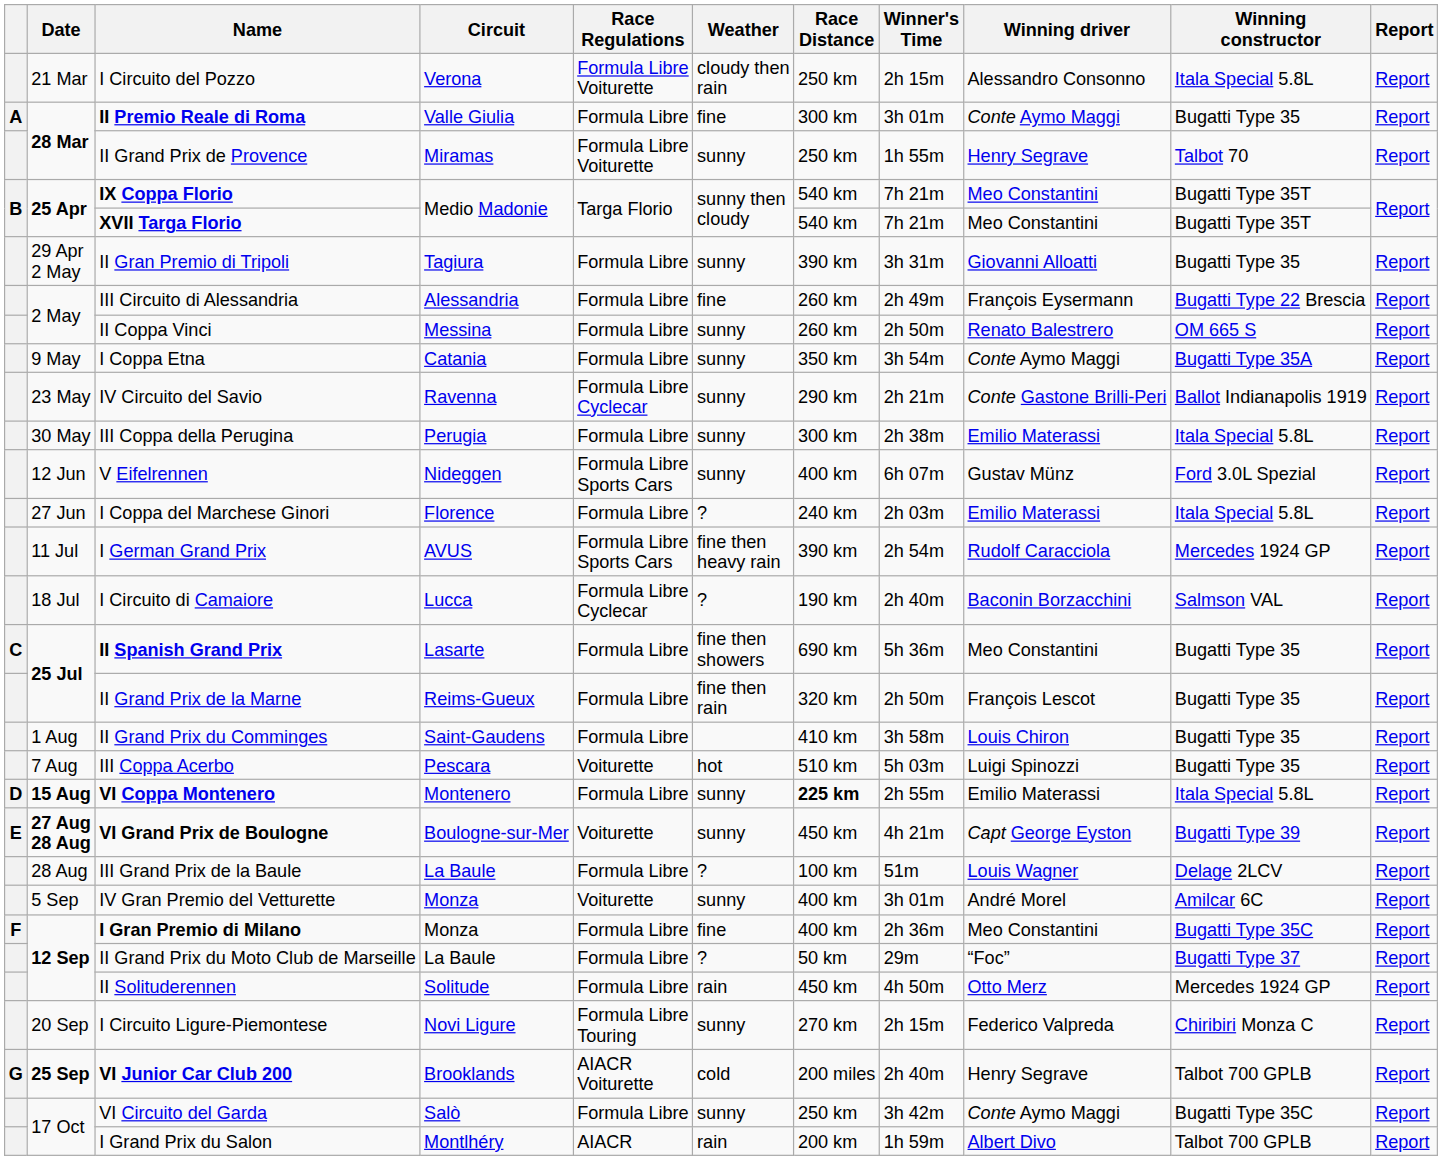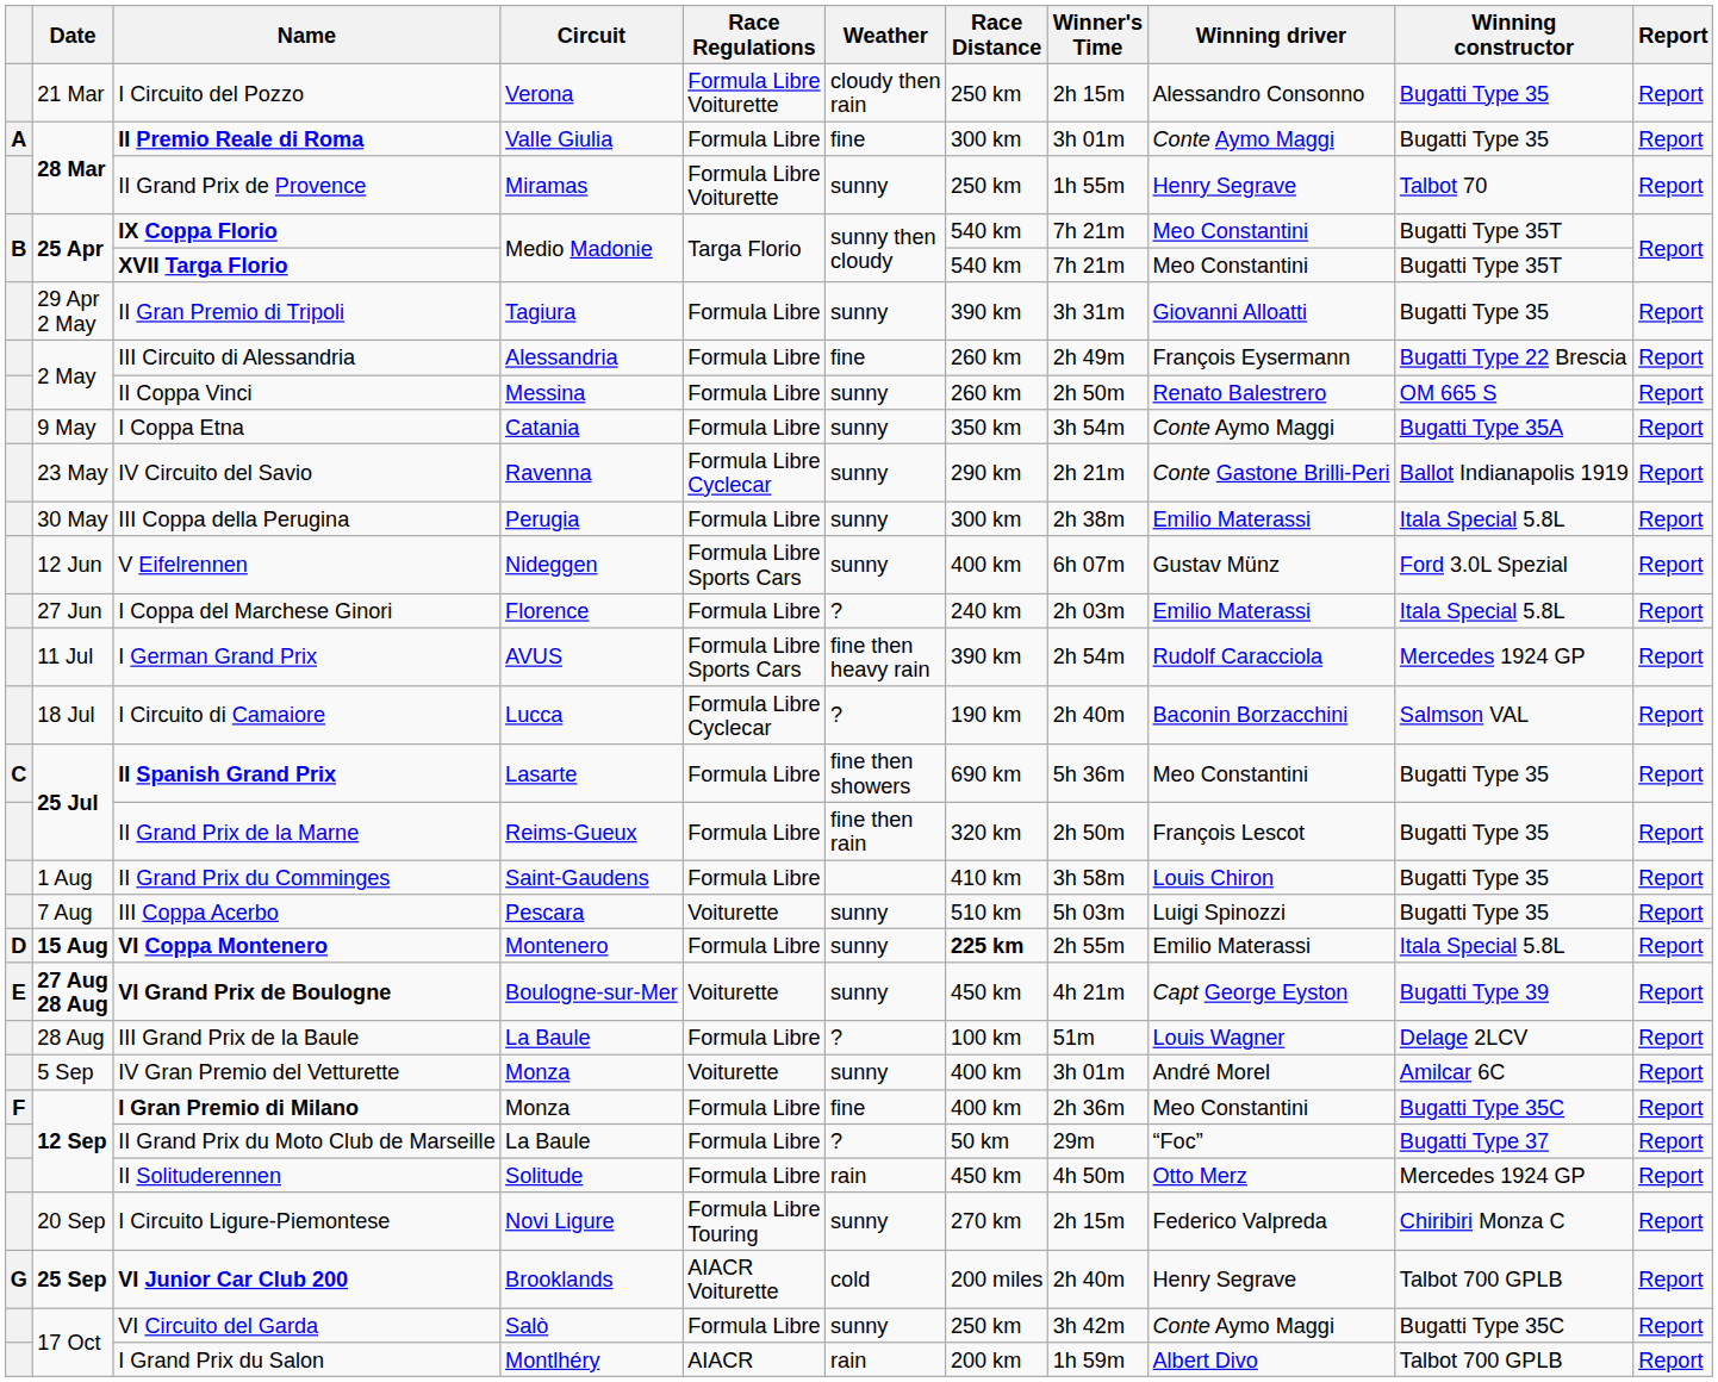I Circuito del Pozzo | Winning constructor: Itala Special 5.8L -> Bugatti Type 35
III Coppa Acerbo | Weather: hot -> sunny
